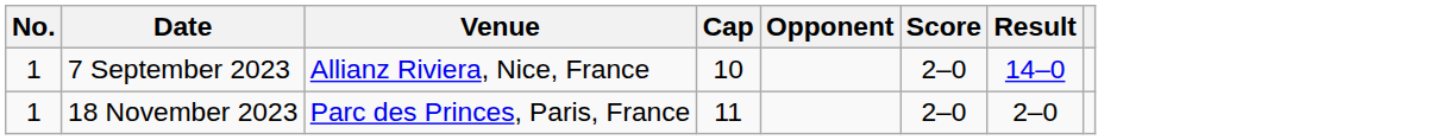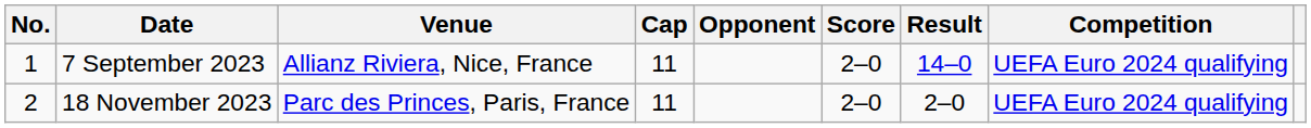+ column: Competition | UEFA Euro 2024 qualifying | UEFA Euro 2024 qualifying
7 September 2023 | Cap: 10 -> 11
18 November 2023 | No.: 1 -> 2
